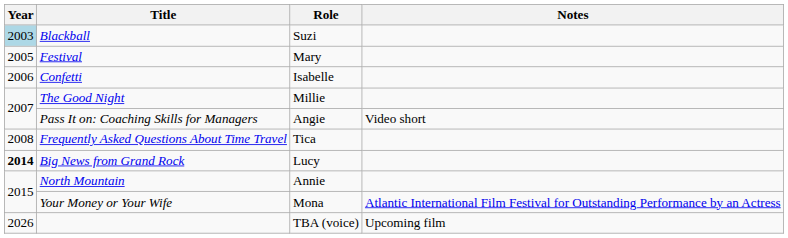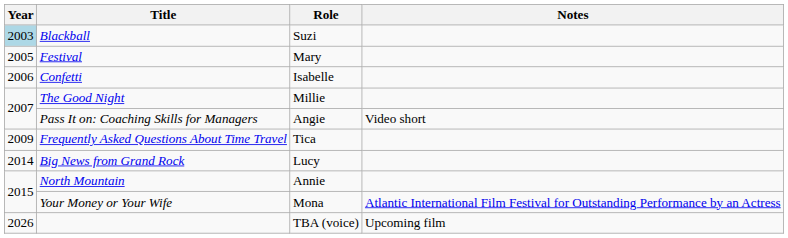Frequently Asked Questions About Time Travel | Year: 2008 -> 2009
Big News from Grand Rock | Year: bold -> normal
